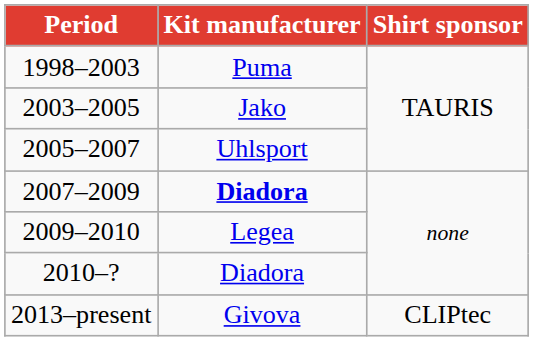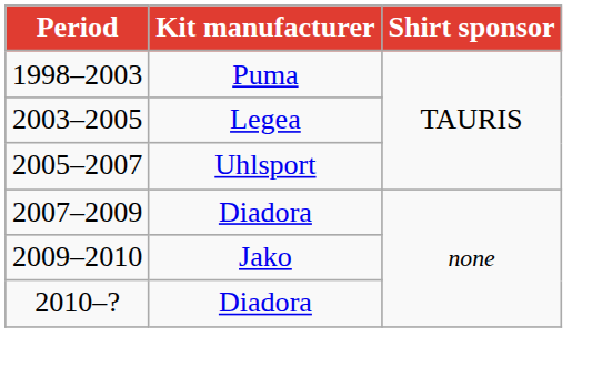2003–2005 | Kit manufacturer: Jako -> Legea
2007–2009 | Kit manufacturer: bold -> normal
2009–2010 | Kit manufacturer: Legea -> Jako
- row: 2013–present | Givova | CLIPtec
